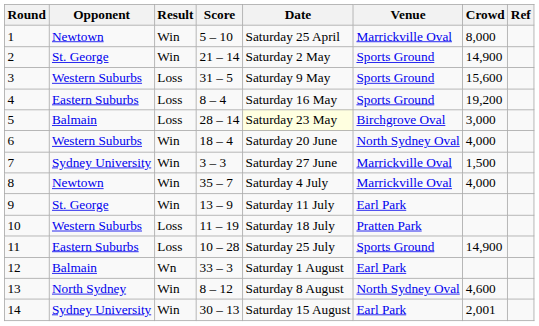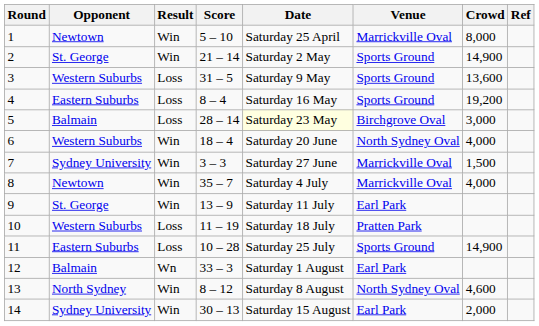3 | Crowd: 15,600 -> 13,600
14 | Crowd: 2,001 -> 2,000
